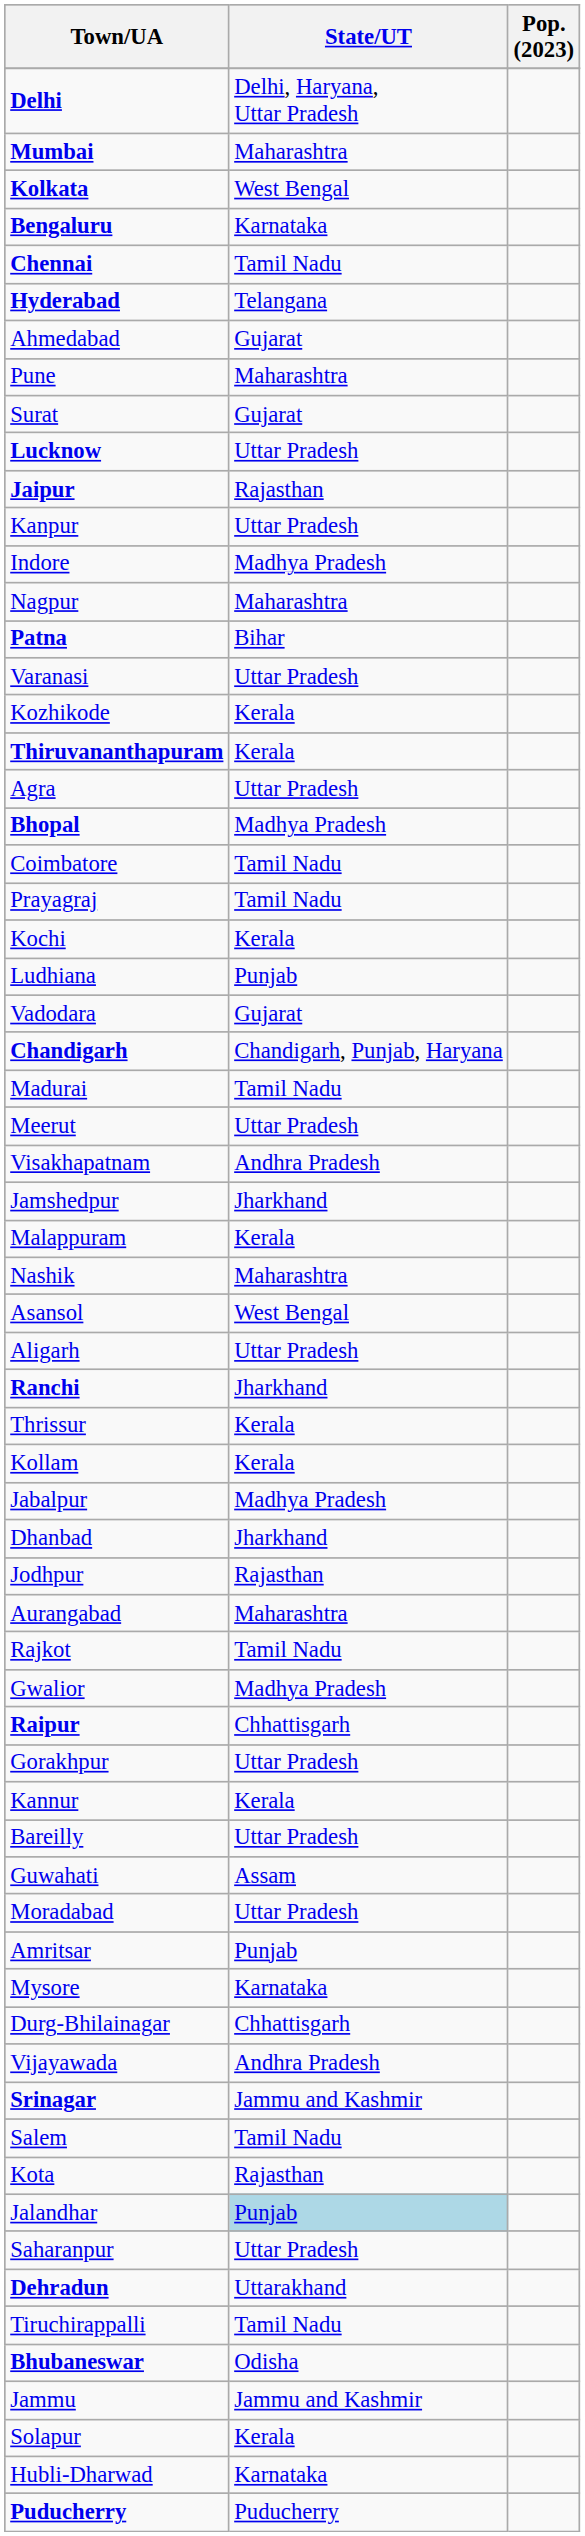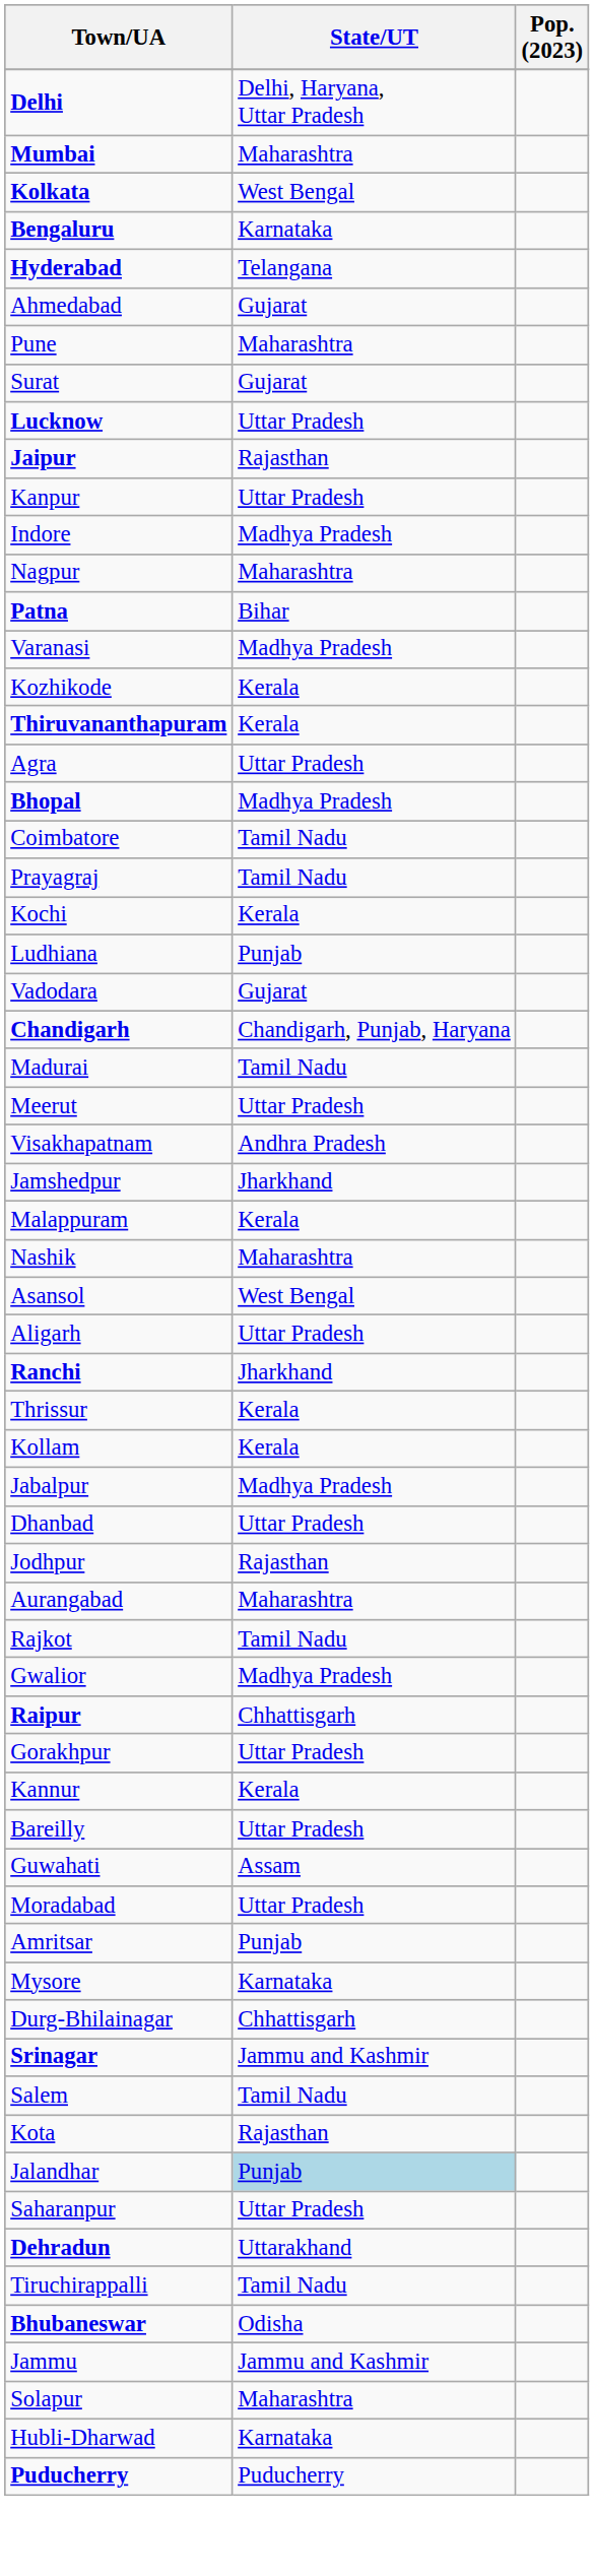- row: Chennai | Tamil Nadu
Varanasi | State/UT: Uttar Pradesh -> Madhya Pradesh
Dhanbad | State/UT: Jharkhand -> Uttar Pradesh
- row: Vijayawada | Andhra Pradesh
Solapur | State/UT: Kerala -> Maharashtra
